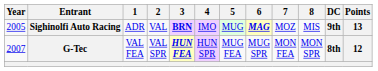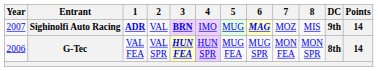Sighinolfi Auto Racing | Year: 2005 -> 2007
Sighinolfi Auto Racing | 1: normal -> bold
Sighinolfi Auto Racing | Points: 13 -> 14
G-Tec | Year: 2007 -> 2006
G-Tec | Points: 12 -> 14
